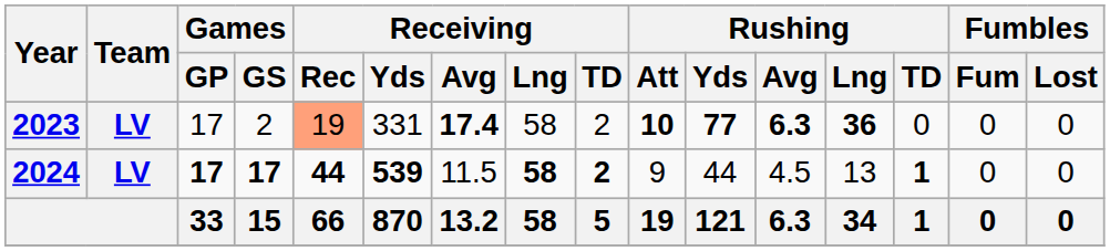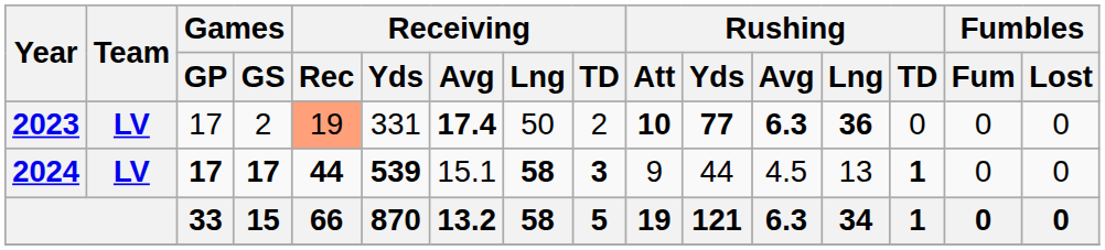2023 | Receiving / Lng: 58 -> 50
2024 | Receiving / Avg: 11.5 -> 15.1
2024 | Receiving / TD: 2 -> 3
